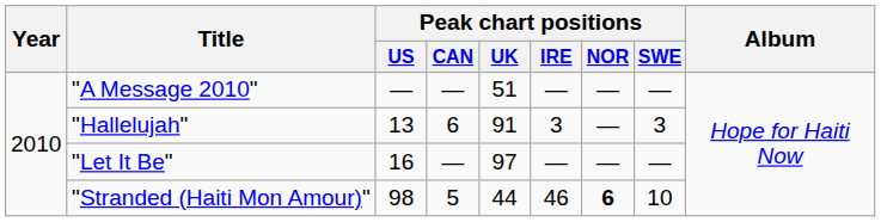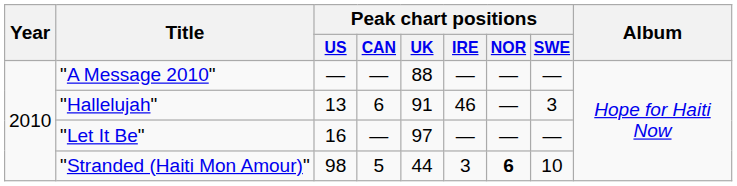"A Message 2010" | Peak chart positions / UK: 51 -> 88
"Hallelujah" | Peak chart positions / IRE: 3 -> 46
"Stranded (Haiti Mon Amour)" | Peak chart positions / IRE: 46 -> 3
